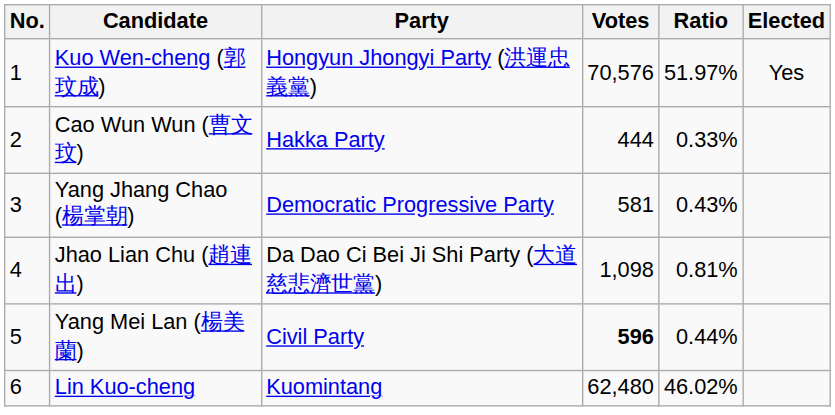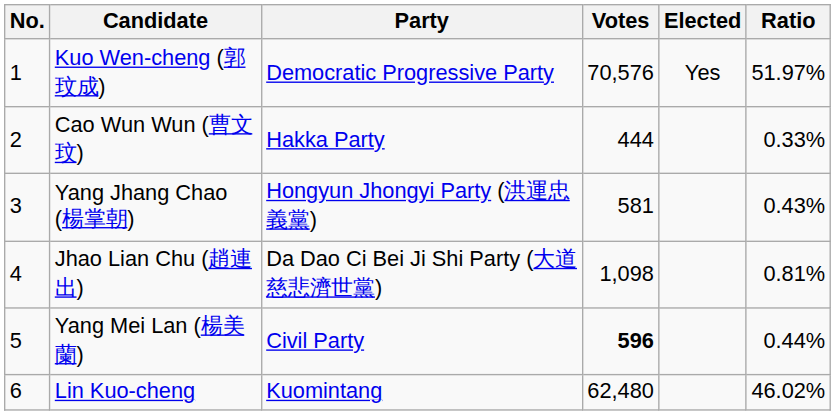columns swapped: Ratio <-> Elected
Kuo Wen-cheng (郭玟成) | Party: Hongyun Jhongyi Party (洪運忠義黨) -> Democratic Progressive Party
Yang Jhang Chao (楊掌朝) | Party: Democratic Progressive Party -> Hongyun Jhongyi Party (洪運忠義黨)
